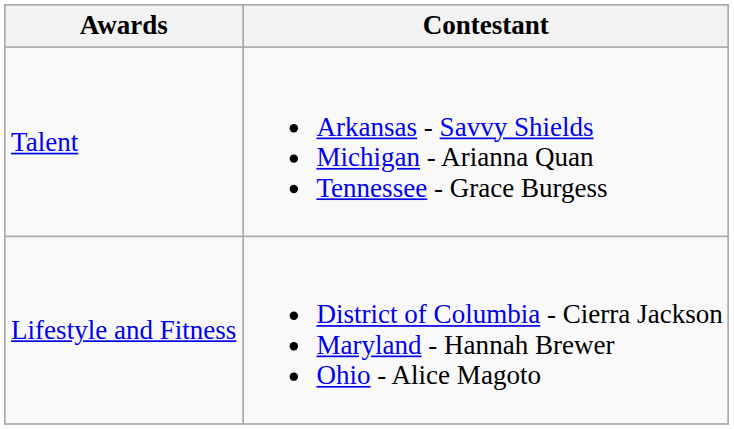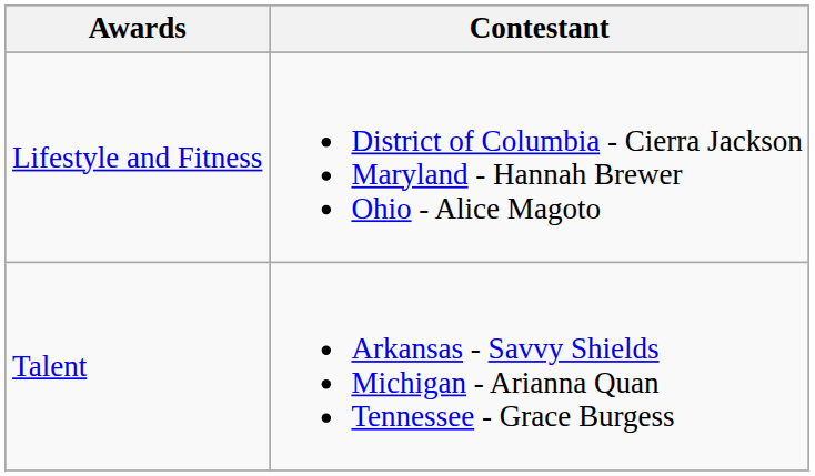rows swapped: Lifestyle and Fitness <-> Talent
